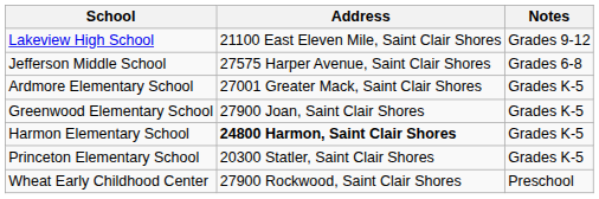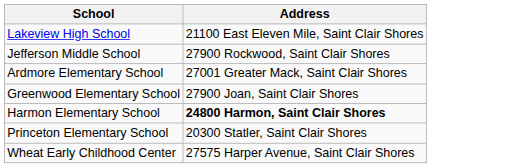- column: Notes | Grades 9-12 | Grades 6-8 | Grades K-5 | Grades K-5 | Grades K-5 | Grades K-5 | Preschool
Jefferson Middle School | Address: 27575 Harper Avenue, Saint Clair Shores -> 27900 Rockwood, Saint Clair Shores
Wheat Early Childhood Center | Address: 27900 Rockwood, Saint Clair Shores -> 27575 Harper Avenue, Saint Clair Shores
